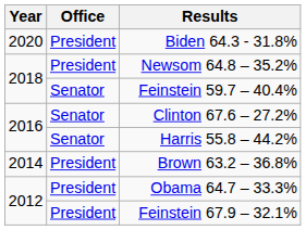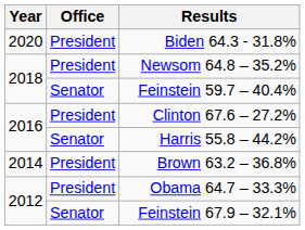Clinton 67.6 – 27.2% | Office: Senator -> President
Feinstein 67.9 – 32.1% | Office: President -> Senator
